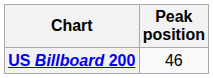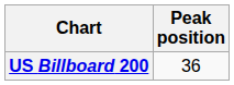US Billboard 200 | Peak position: 46 -> 36
